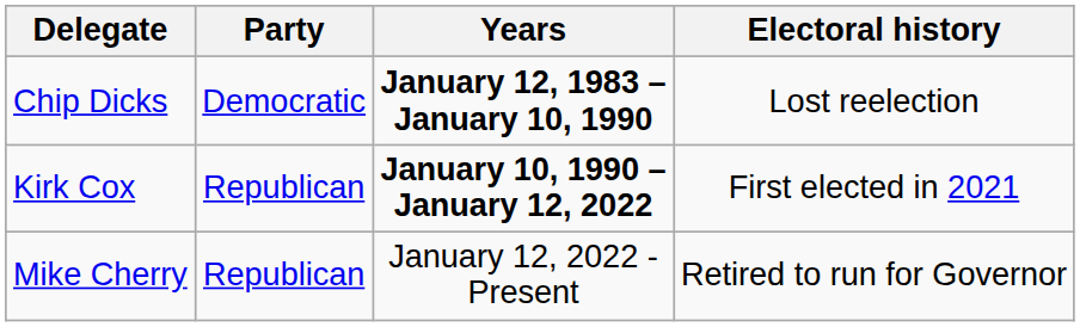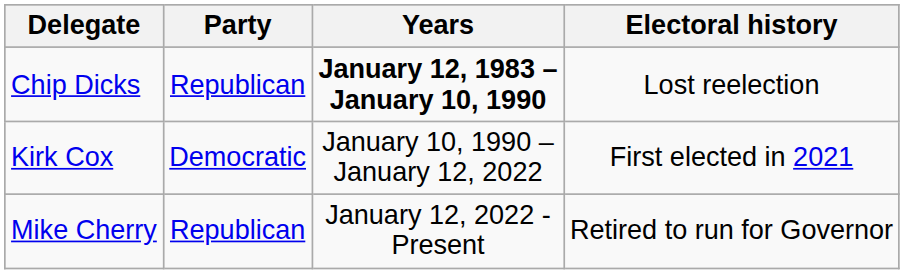Chip Dicks | Party: Democratic -> Republican
Kirk Cox | Party: Republican -> Democratic
Kirk Cox | Years: bold -> normal
